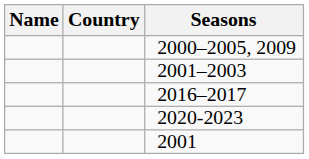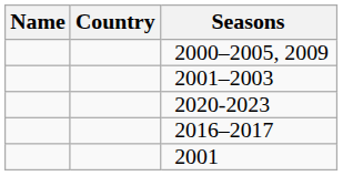rows swapped: 2020-2023 <-> 2016–2017
